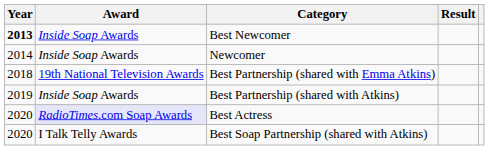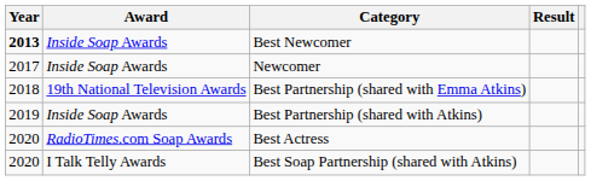Newcomer | Year: 2014 -> 2017
Best Actress | Award: lavender background -> no background
